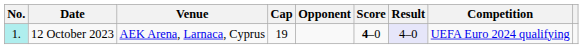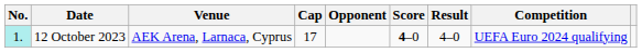12 October 2023 | Cap: 19 -> 17
12 October 2023 | Result: lavender background -> no background
